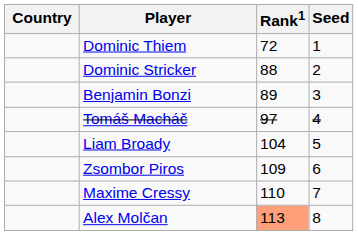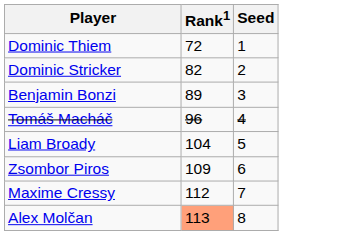- column: Country
Dominic Stricker | Rank1: 88 -> 82
Tomáš Macháč | Rank1: 97 -> 96
Maxime Cressy | Rank1: 110 -> 112
